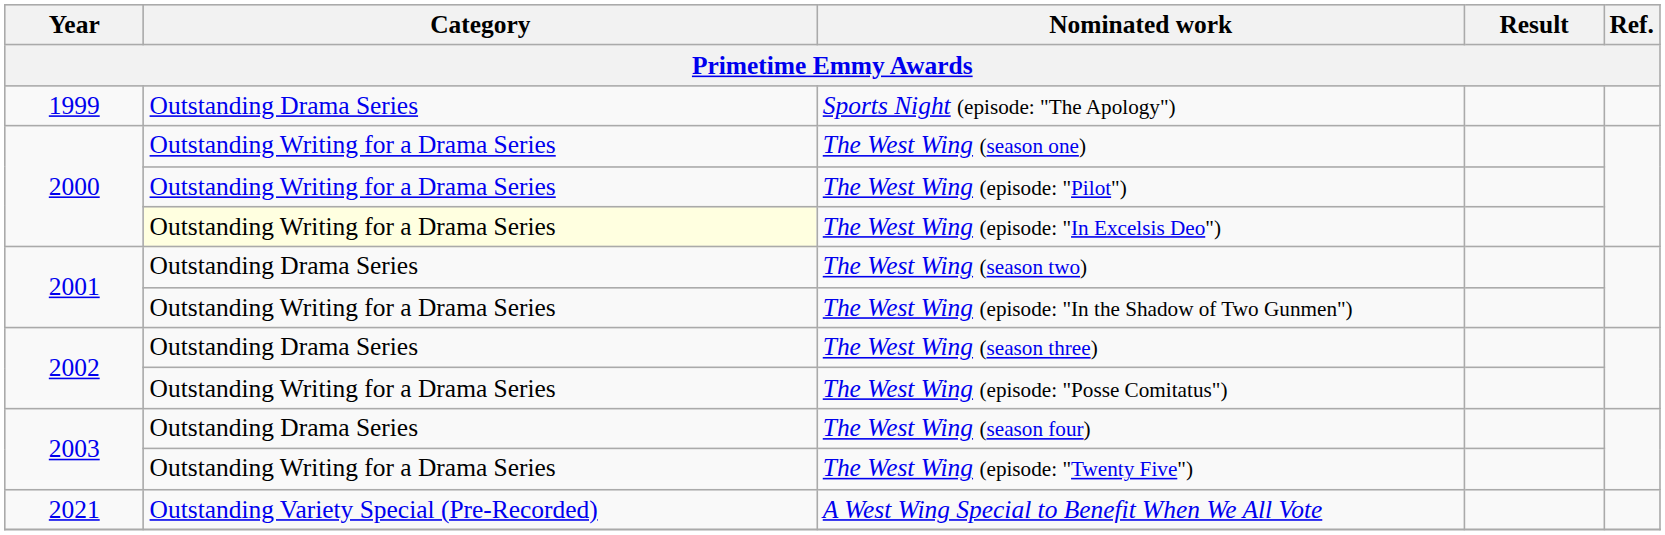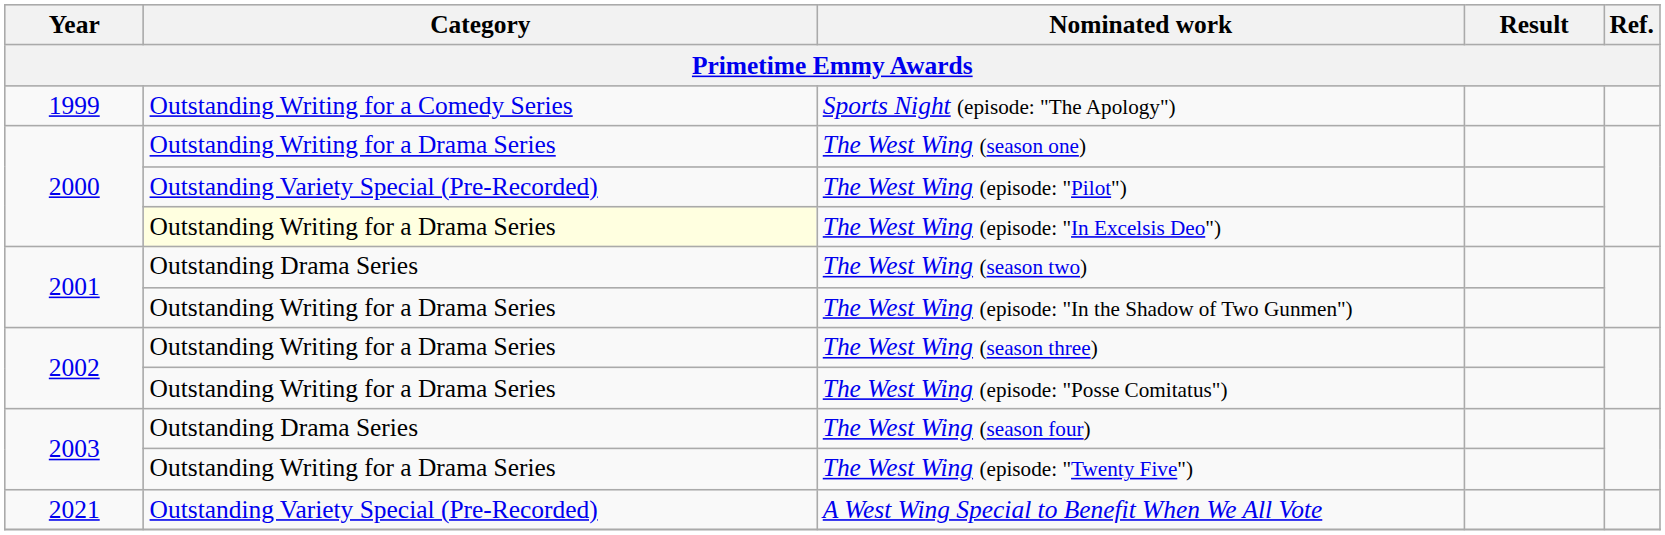Sports Night (episode: "The Apology") | Category: Outstanding Drama Series -> Outstanding Writing for a Comedy Series
The West Wing (episode: "Pilot") | Category: Outstanding Writing for a Drama Series -> Outstanding Variety Special (Pre-Recorded)
The West Wing (season three) | Category: Outstanding Drama Series -> Outstanding Writing for a Drama Series
